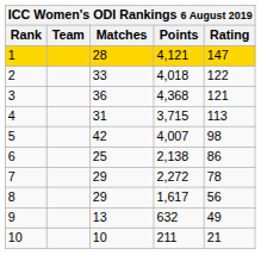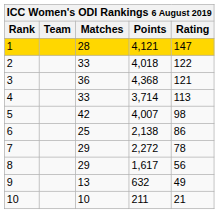4 | Matches: 31 -> 33
4 | Points: 3,715 -> 3,714
